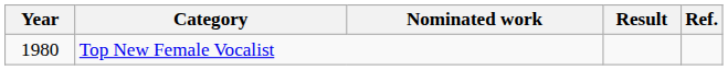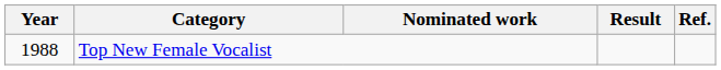Top New Female Vocalist | Year: 1980 -> 1988
